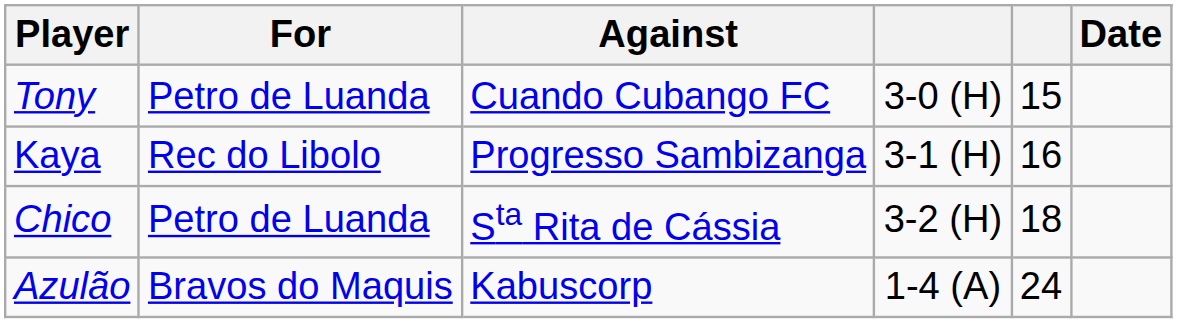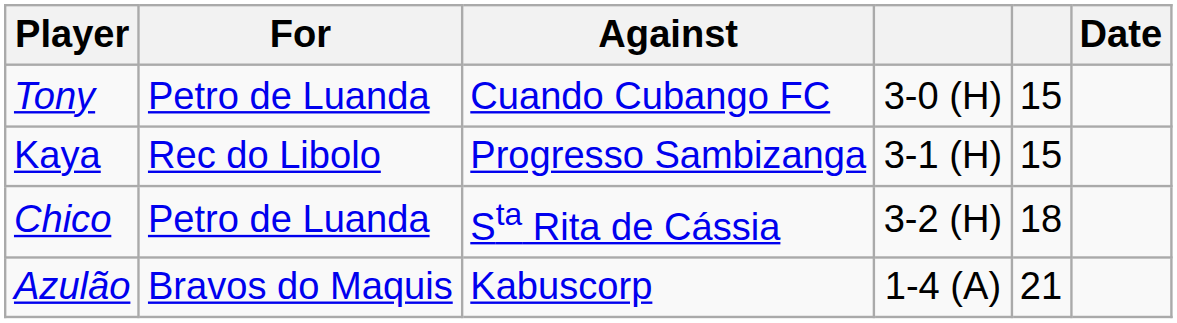Kaya | column 5: 16 -> 15
Azulão | column 5: 24 -> 21
